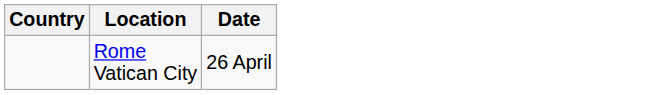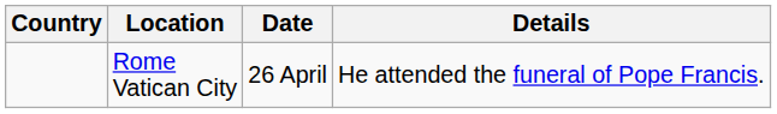+ column: Details | He attended the funeral of Pope Francis.
